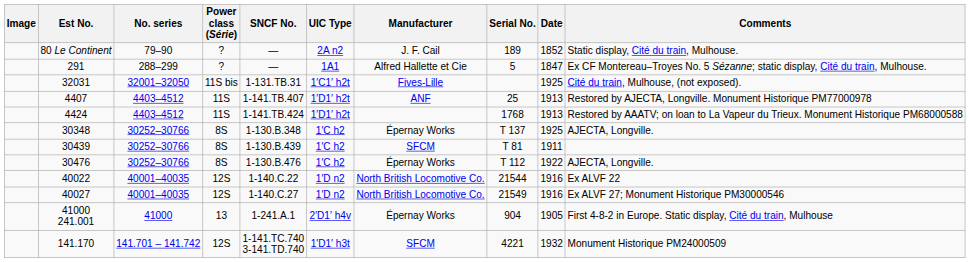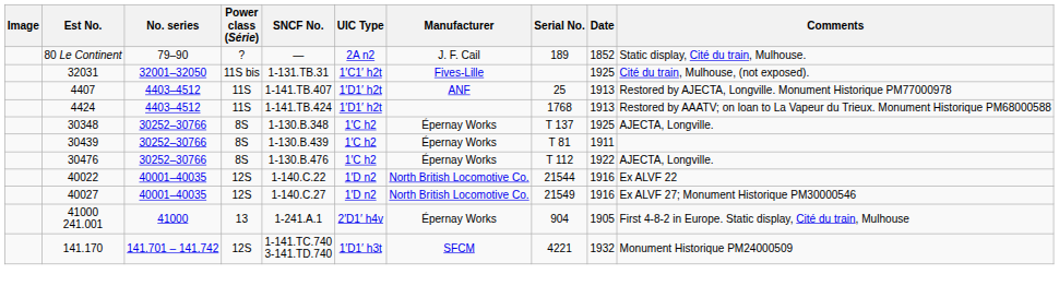- row: 291 | 288–299 | ? | — | 1A1 | Alfred Hallette et Cie | 5 | 1847 | Ex CF Montereau–Troyes No. 5 Sézanne; static display, Cité du train, Mulhouse.
30439 | Manufacturer: SFCM -> Épernay Works
